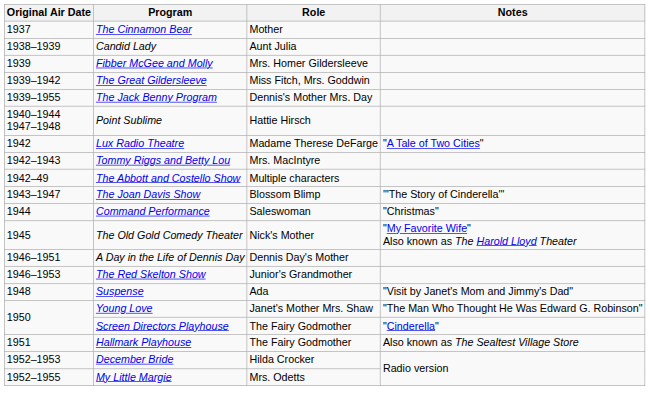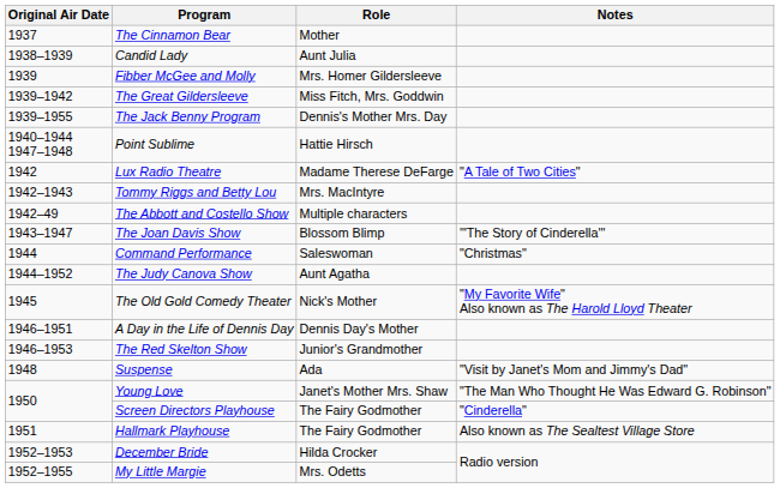+ row: 1944–1952 | The Judy Canova Show | Aunt Agatha
